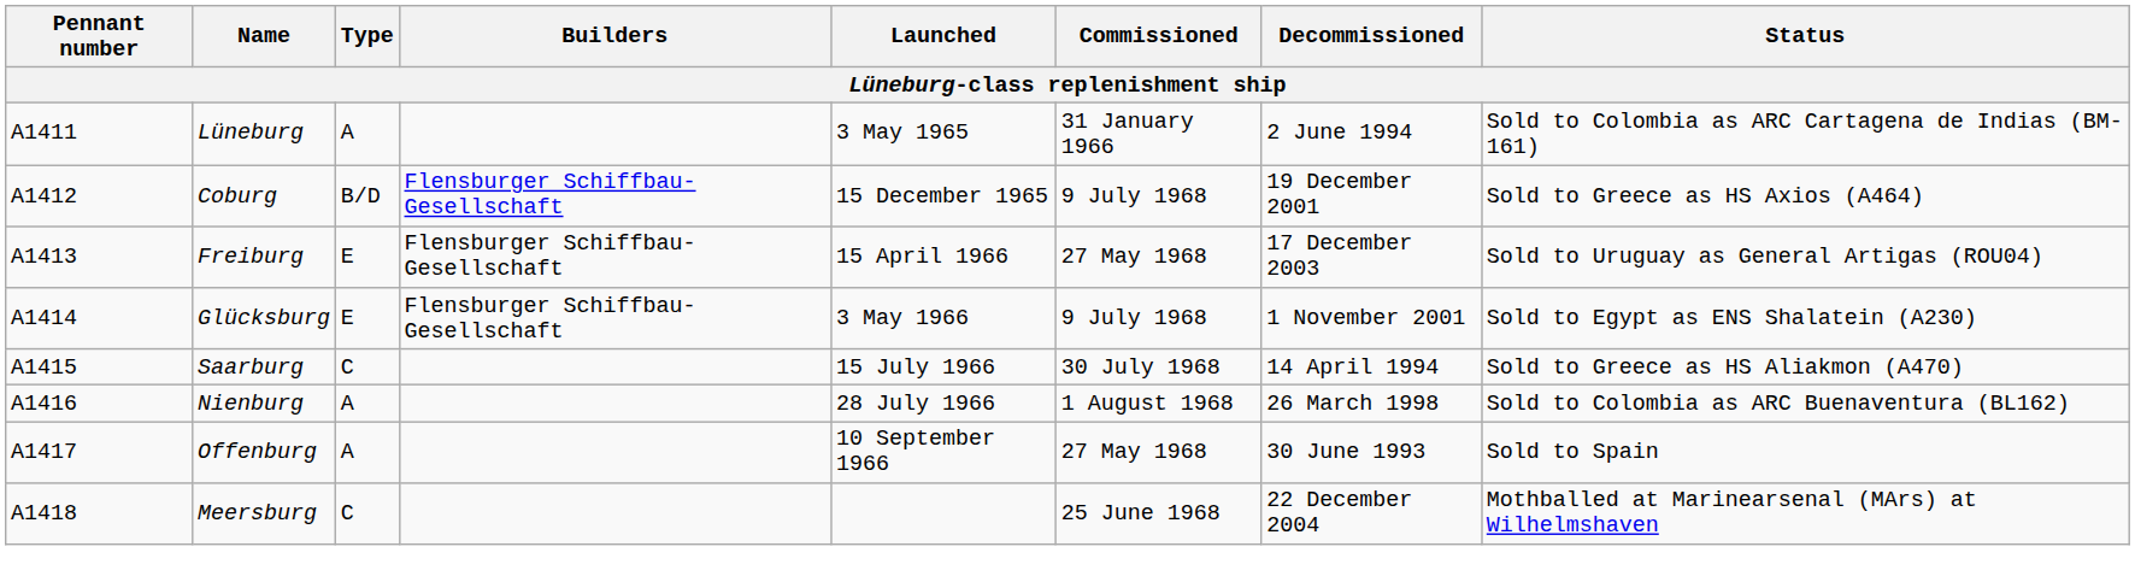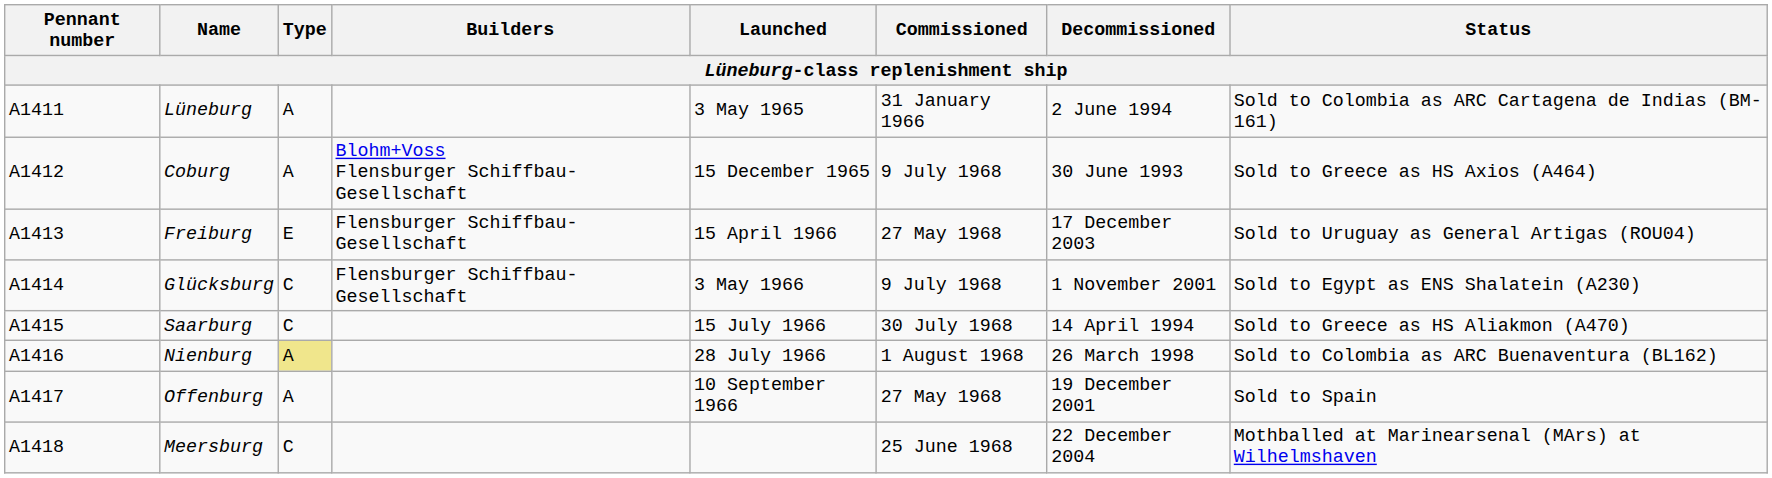Coburg | Type: B/D -> A
Coburg | Builders: Flensburger Schiffbau-Gesellschaft -> Blohm+Voss Flensburger Schiffbau-Gesellschaft
Coburg | Decommissioned: 19 December 2001 -> 30 June 1993
Glücksburg | Type: E -> C
Nienburg | Type: no background -> khaki background
Offenburg | Decommissioned: 30 June 1993 -> 19 December 2001
